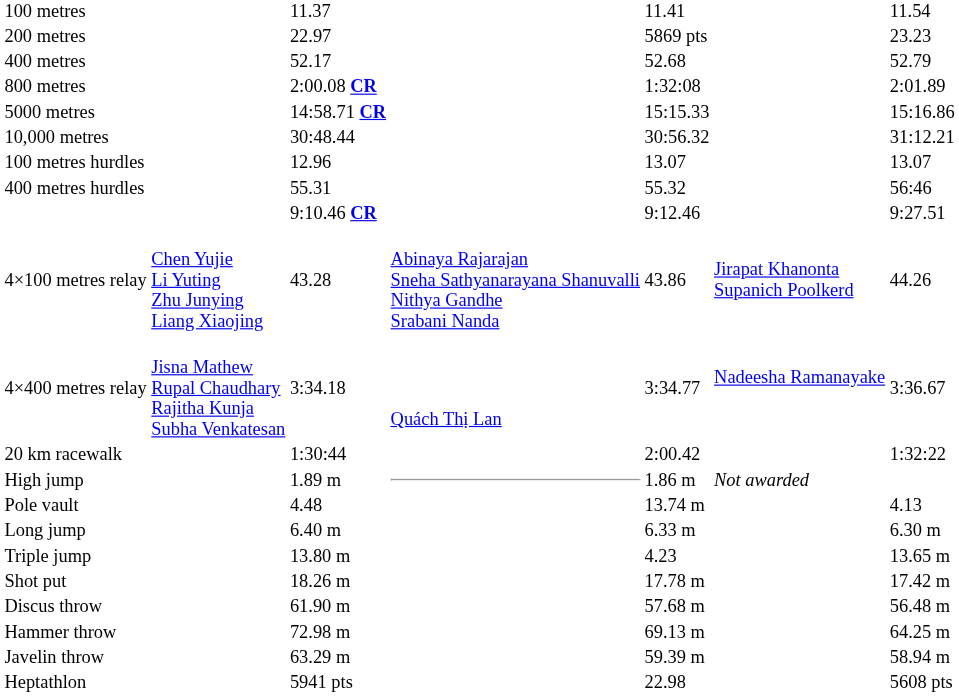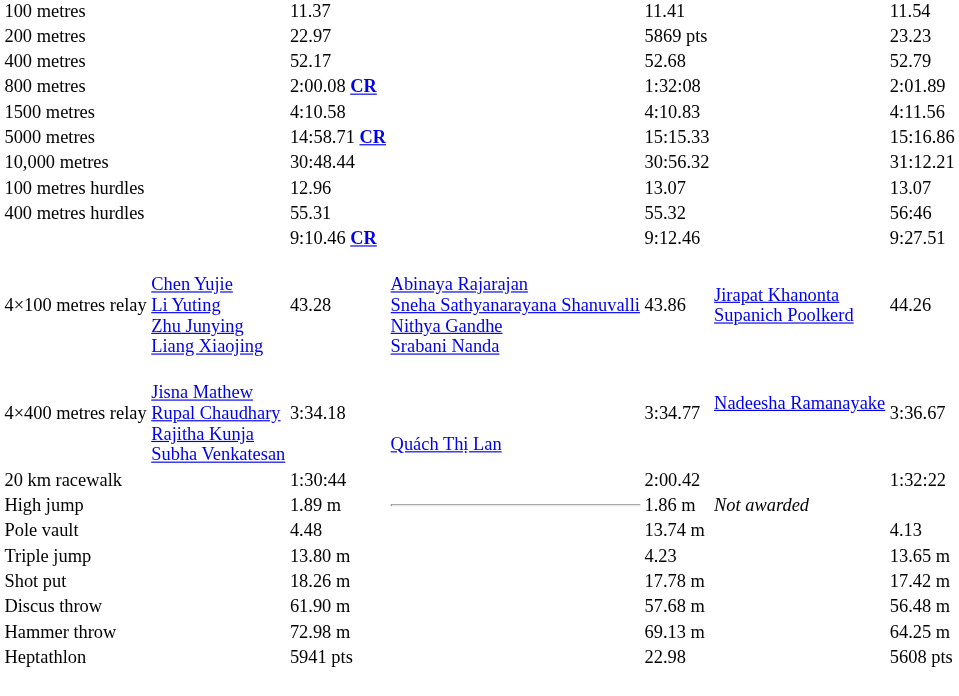+ row: 1500 metres | 4:10.58 | 4:10.83 | 4:11.56
- row: Long jump | 6.40 m | 6.33 m | 6.30 m
- row: Javelin throw | 63.29 m | 59.39 m | 58.94 m
